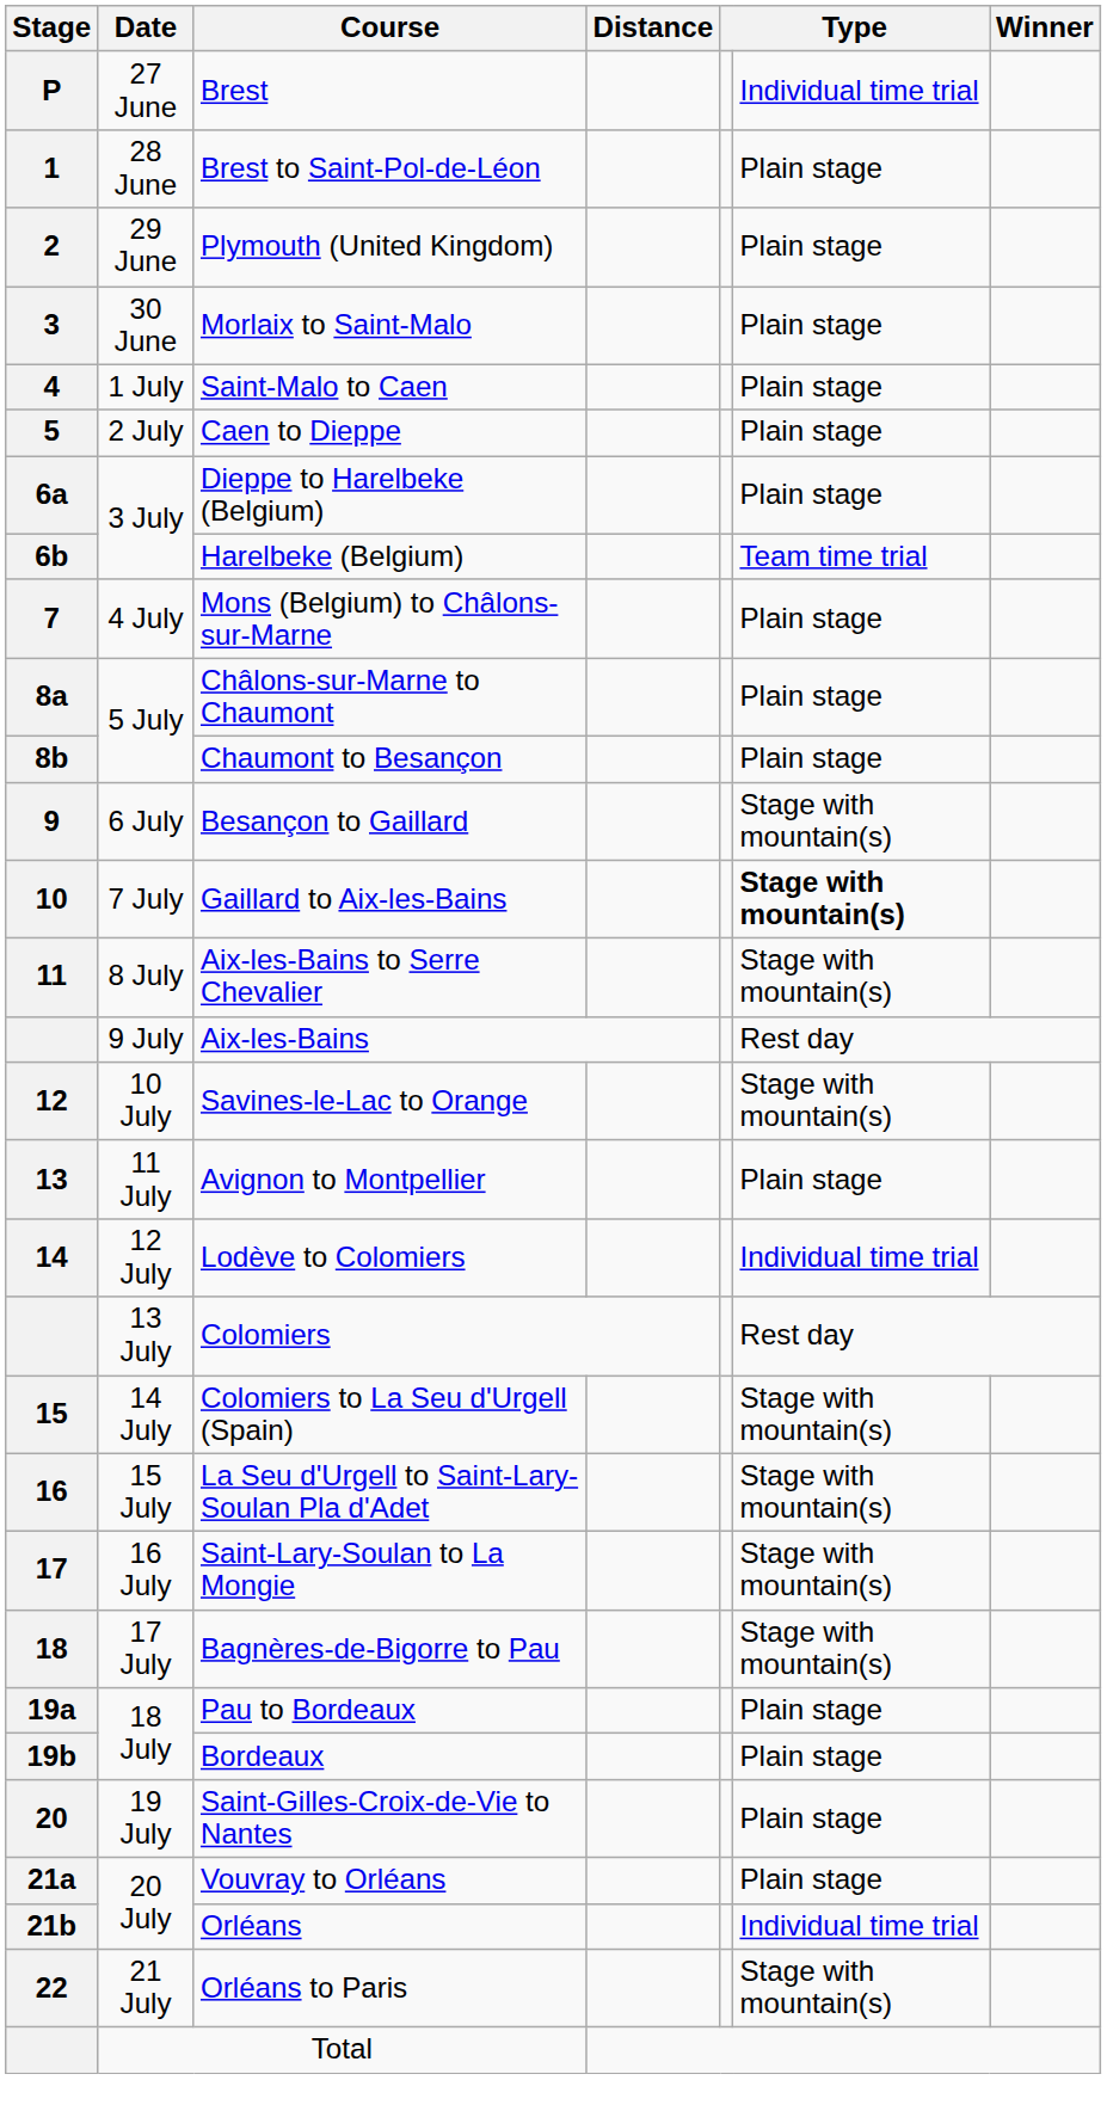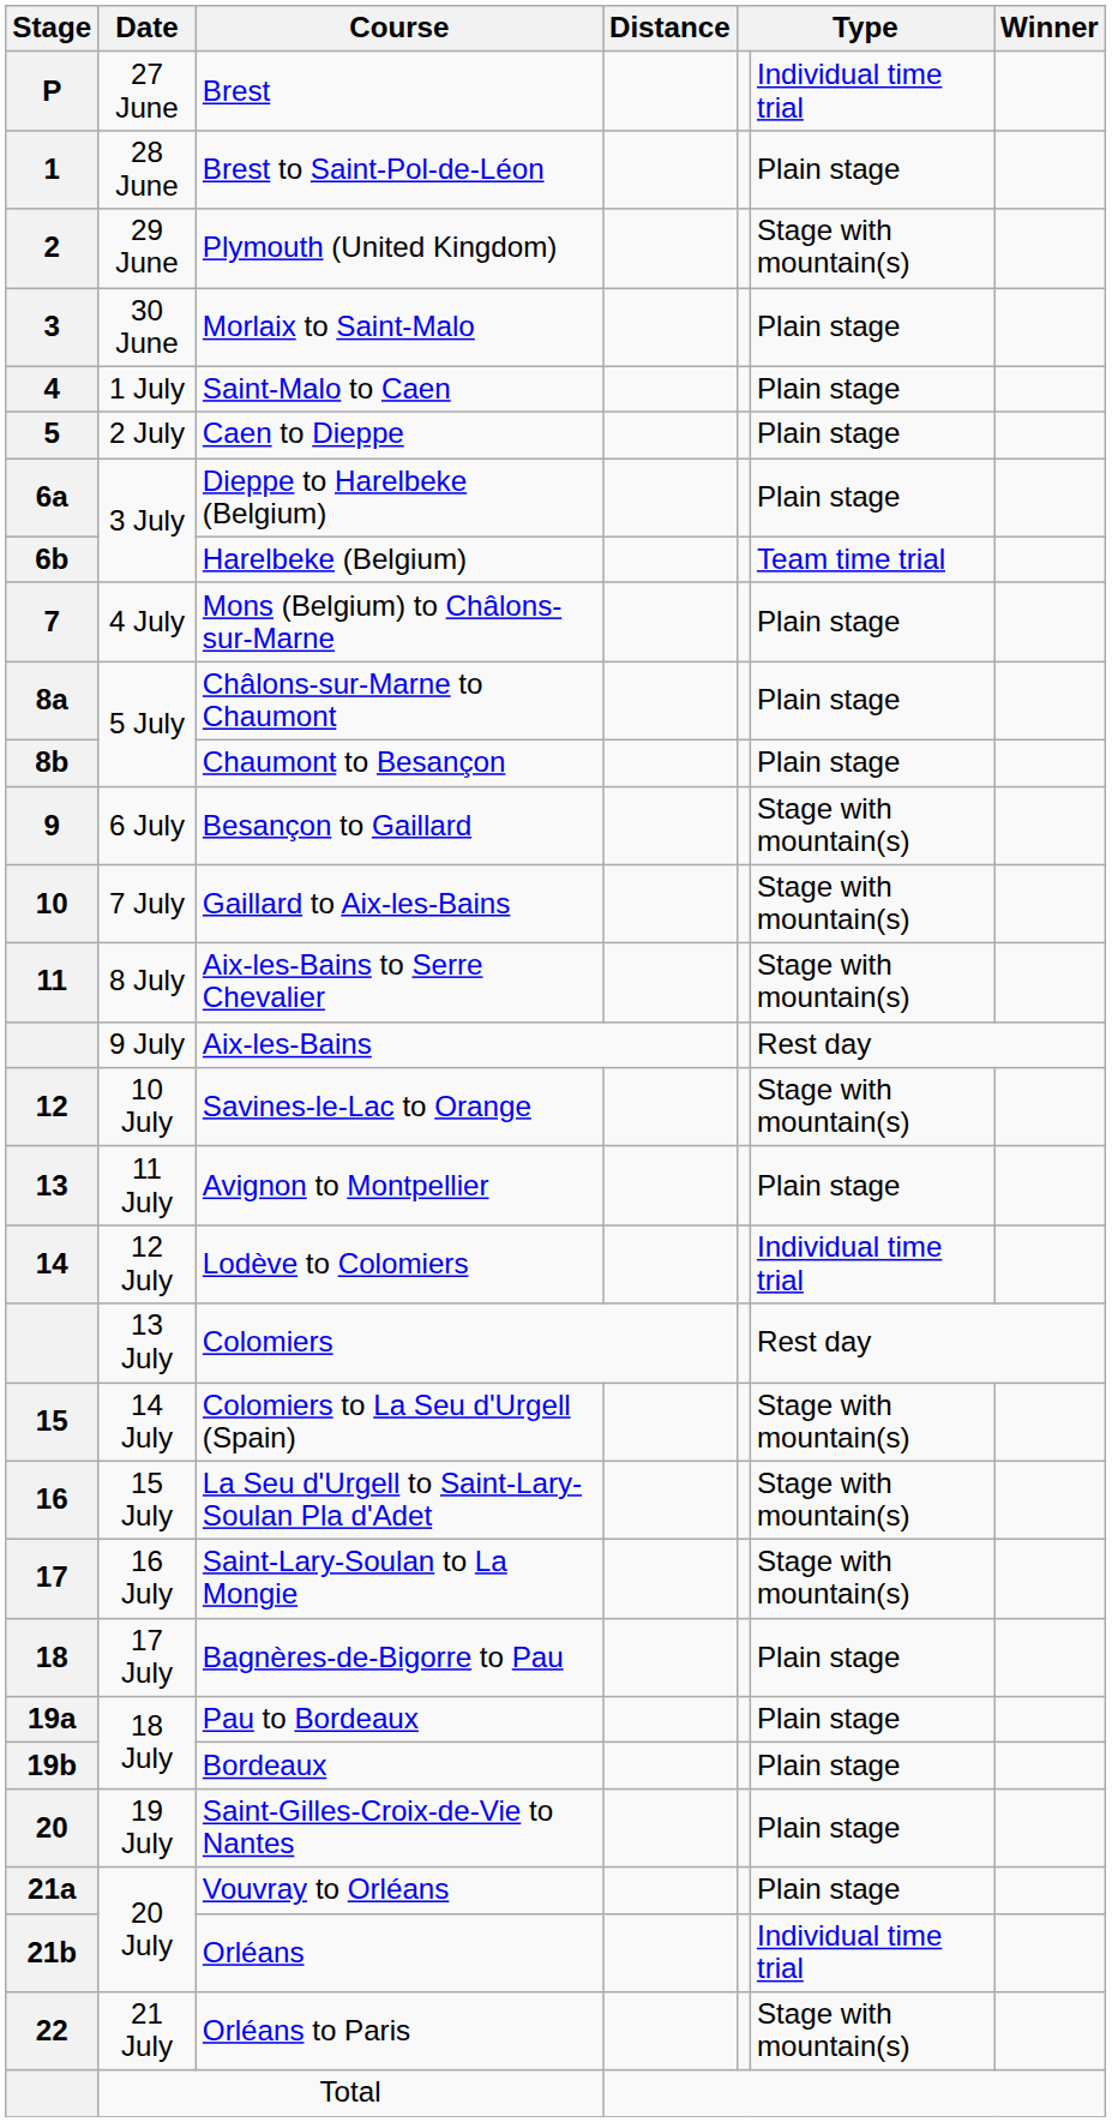Plymouth (United Kingdom) | column 6: Plain stage -> Stage with mountain(s)
Gaillard to Aix-les-Bains | column 6: bold -> normal
Bagnères-de-Bigorre to Pau | column 6: Stage with mountain(s) -> Plain stage
